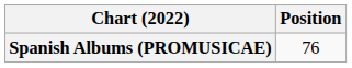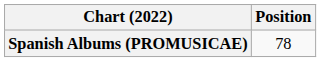Spanish Albums (PROMUSICAE) | Position: 76 -> 78
